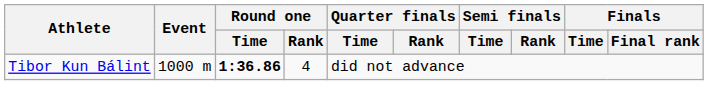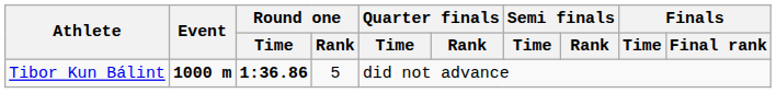Tibor Kun Bálint | Event: normal -> bold
Tibor Kun Bálint | Round one / Rank: 4 -> 5
